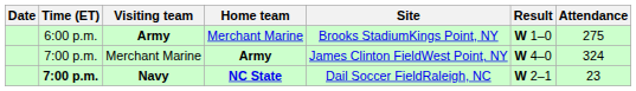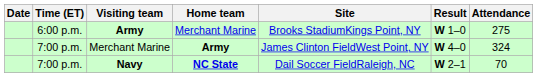Navy | Time (ET): bold -> normal
Navy | Attendance: 23 -> 70
